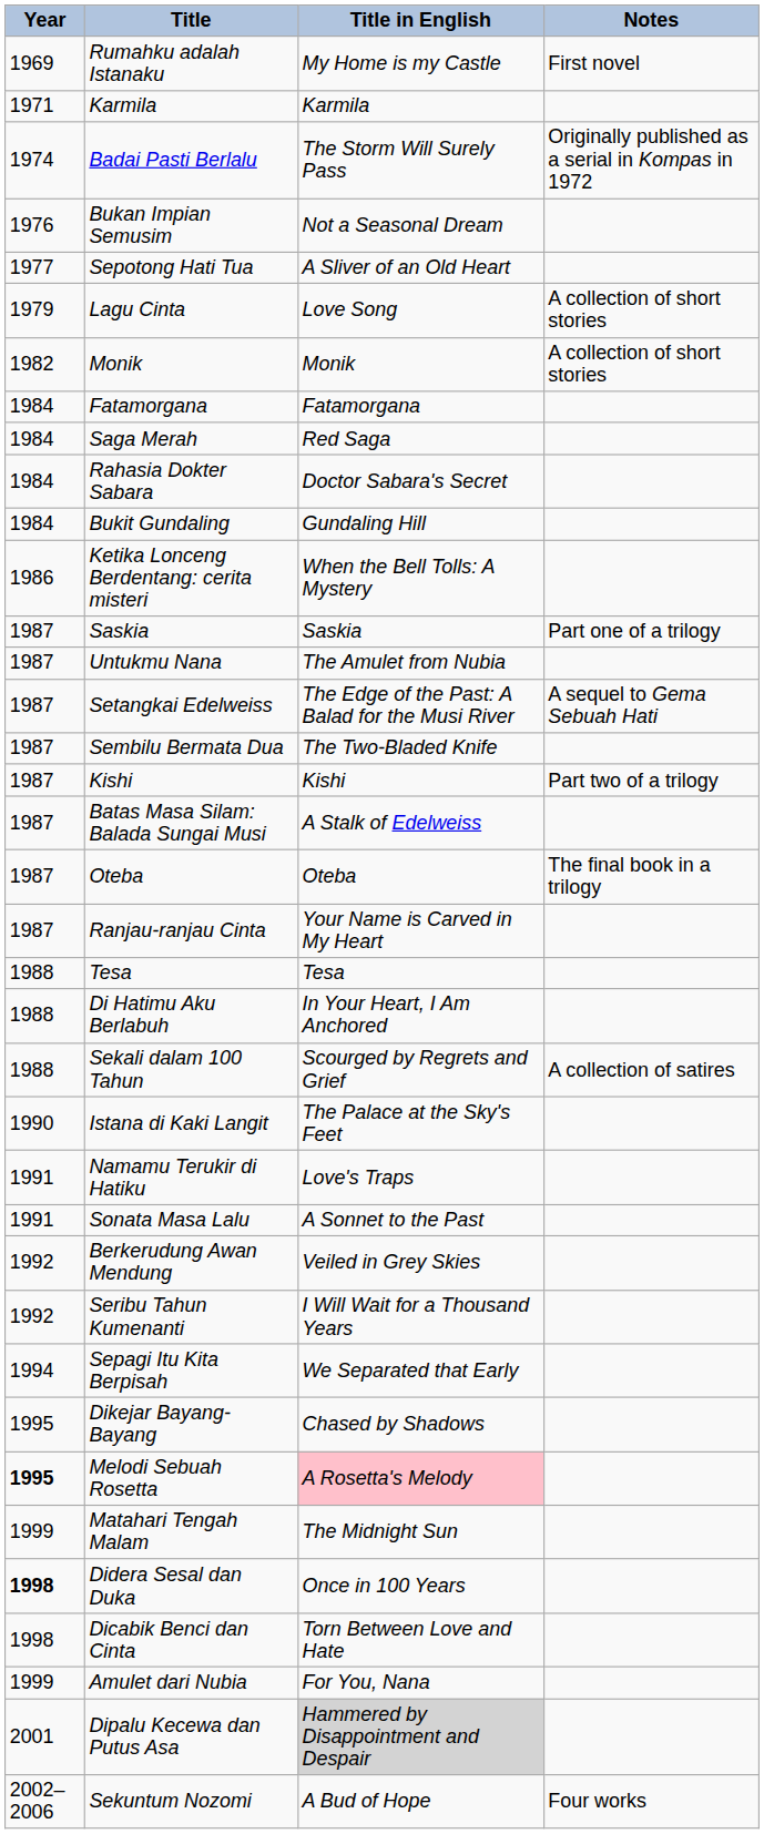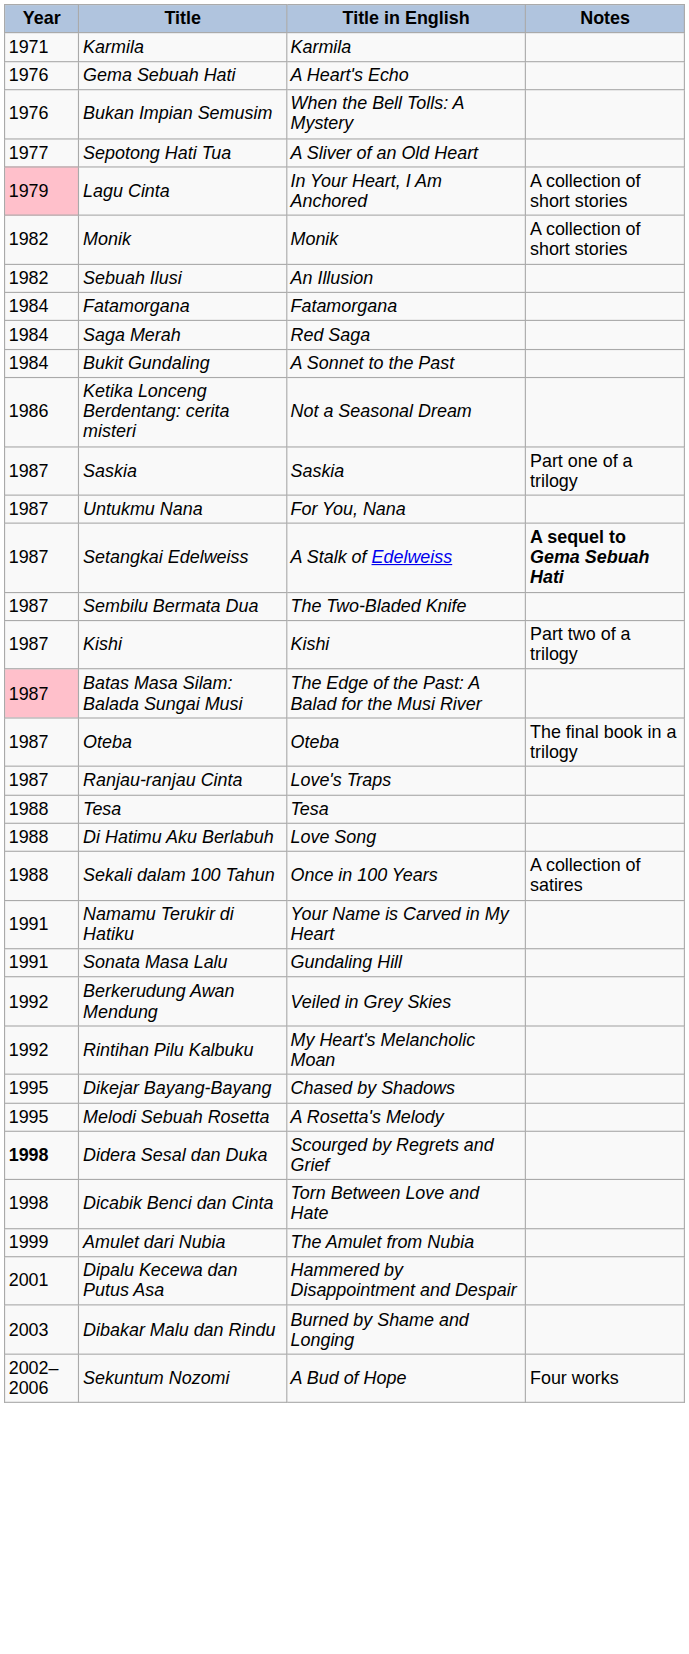- row: 1969 | Rumahku adalah Istanaku | My Home is my Castle | First novel
- row: 1974 | Badai Pasti Berlalu | The Storm Will Surely Pass | Originally published as a serial in Kompas in 1972
+ row: 1976 | Gema Sebuah Hati | A Heart's Echo
Bukan Impian Semusim | Title in English: Not a Seasonal Dream -> When the Bell Tolls: A Mystery
Lagu Cinta | Year: no background -> pink background
Lagu Cinta | Title in English: Love Song -> In Your Heart, I Am Anchored
+ row: 1982 | Sebuah Ilusi | An Illusion
- row: 1984 | Rahasia Dokter Sabara | Doctor Sabara's Secret
Bukit Gundaling | Title in English: Gundaling Hill -> A Sonnet to the Past
Ketika Lonceng Berdentang: cerita misteri | Title in English: When the Bell Tolls: A Mystery -> Not a Seasonal Dream
Untukmu Nana | Title in English: The Amulet from Nubia -> For You, Nana
Setangkai Edelweiss | Title in English: The Edge of the Past: A Balad for the Musi River -> A Stalk of Edelweiss
Setangkai Edelweiss | Notes: normal -> bold
Batas Masa Silam: Balada Sungai Musi | Year: no background -> pink background
Batas Masa Silam: Balada Sungai Musi | Title in English: A Stalk of Edelweiss -> The Edge of the Past: A Balad for the Musi River
Ranjau-ranjau Cinta | Title in English: Your Name is Carved in My Heart -> Love's Traps
Di Hatimu Aku Berlabuh | Title in English: In Your Heart, I Am Anchored -> Love Song
Sekali dalam 100 Tahun | Title in English: Scourged by Regrets and Grief -> Once in 100 Years
- row: 1990 | Istana di Kaki Langit | The Palace at the Sky's Feet
Namamu Terukir di Hatiku | Title in English: Love's Traps -> Your Name is Carved in My Heart
Sonata Masa Lalu | Title in English: A Sonnet to the Past -> Gundaling Hill
- row: 1992 | Seribu Tahun Kumenanti | I Will Wait for a Thousand Years
+ row: 1992 | Rintihan Pilu Kalbuku | My Heart's Melancholic Moan
- row: 1994 | Sepagi Itu Kita Berpisah | We Separated that Early
Melodi Sebuah Rosetta | Year: bold -> normal
Melodi Sebuah Rosetta | Title in English: pink background -> no background
- row: 1999 | Matahari Tengah Malam | The Midnight Sun
Didera Sesal dan Duka | Title in English: Once in 100 Years -> Scourged by Regrets and Grief
Amulet dari Nubia | Title in English: For You, Nana -> The Amulet from Nubia
Dipalu Kecewa dan Putus Asa | Title in English: lightgrey background -> no background
+ row: 2003 | Dibakar Malu dan Rindu | Burned by Shame and Longing
